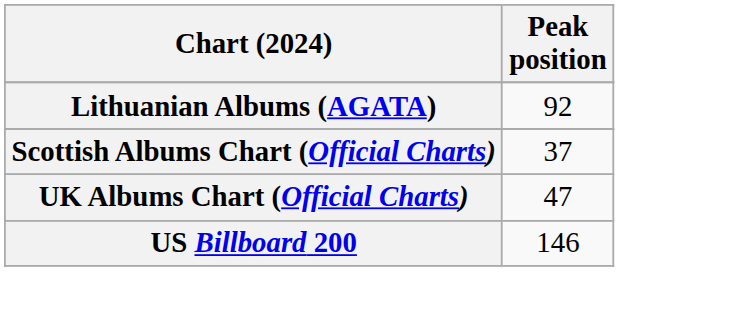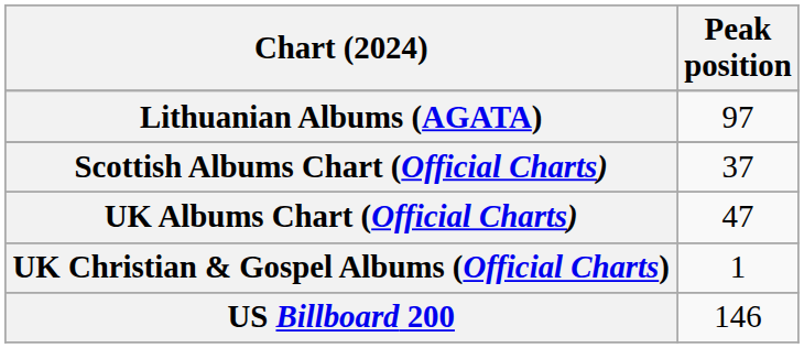Lithuanian Albums (AGATA) | Peak position: 92 -> 97
+ row: UK Christian & Gospel Albums (Official Charts) | 1
